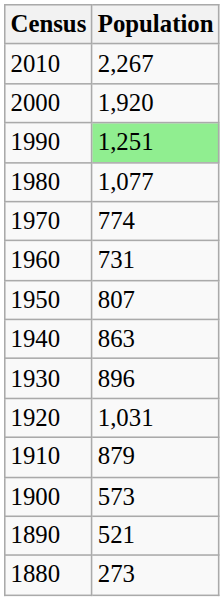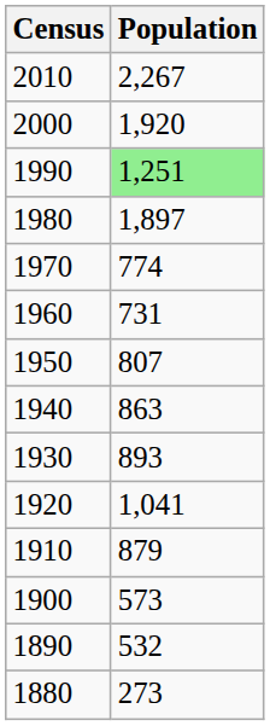1980 | Population: 1,077 -> 1,897
1930 | Population: 896 -> 893
1920 | Population: 1,031 -> 1,041
1890 | Population: 521 -> 532
